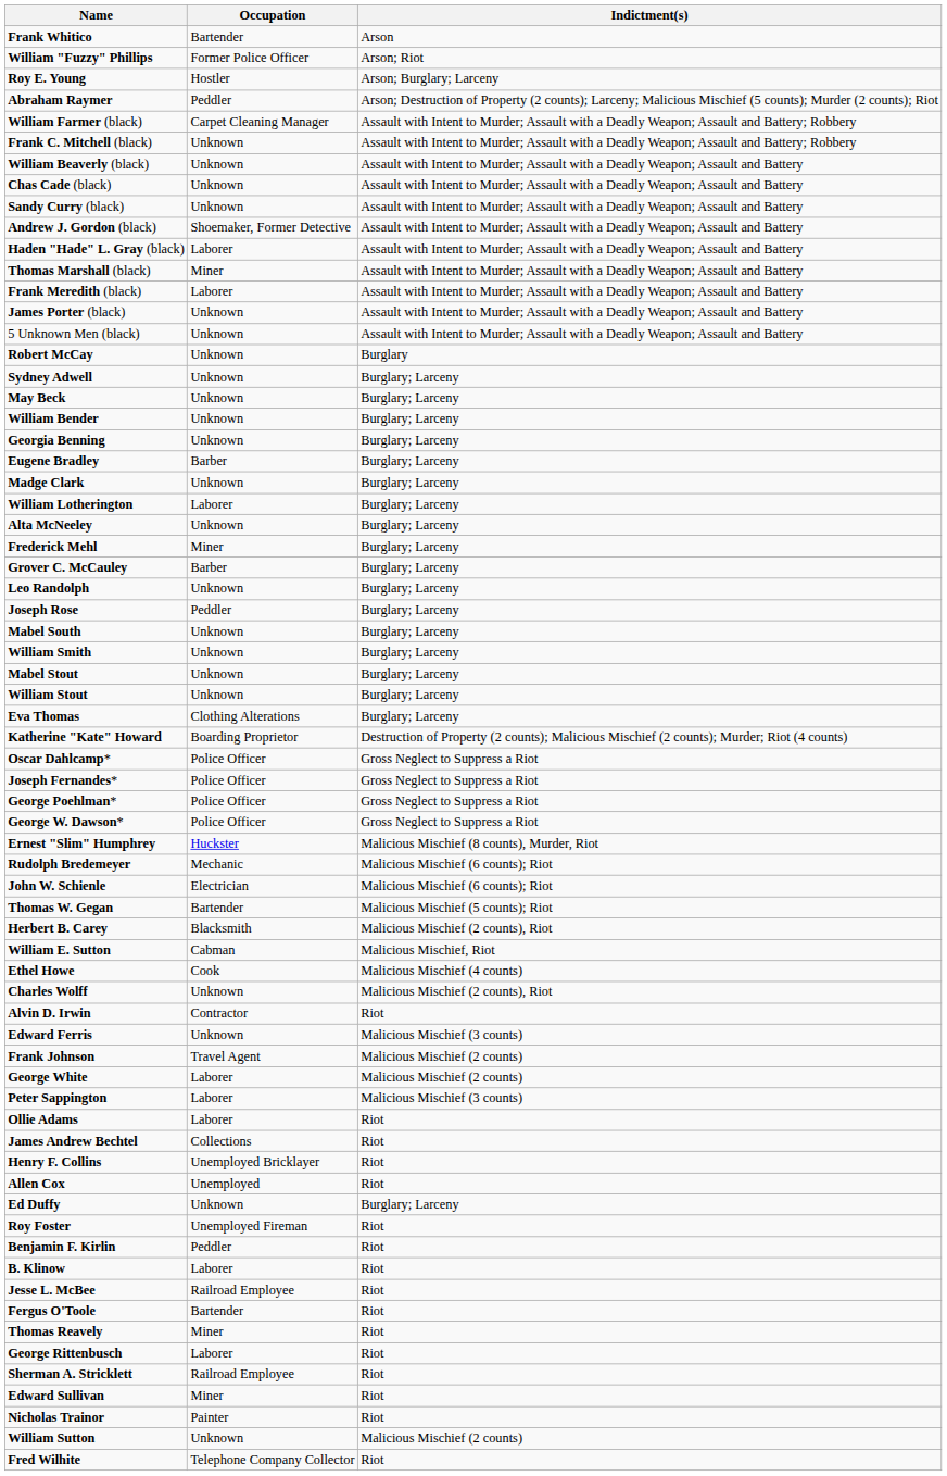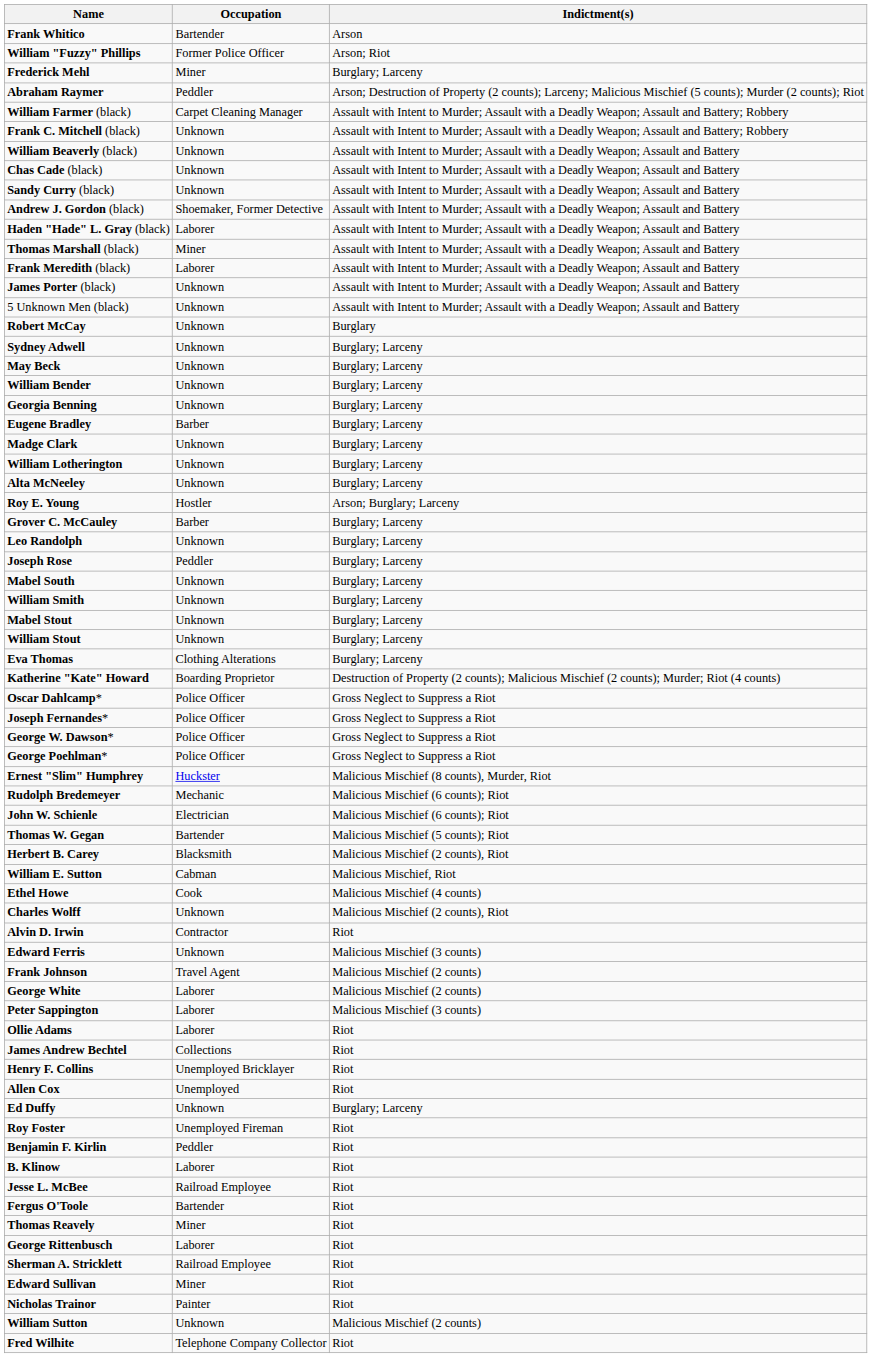rows swapped: Roy E. Young <-> Frederick Mehl
William Lotherington | Occupation: Laborer -> Unknown
rows swapped: George Poehlman* <-> George W. Dawson*
